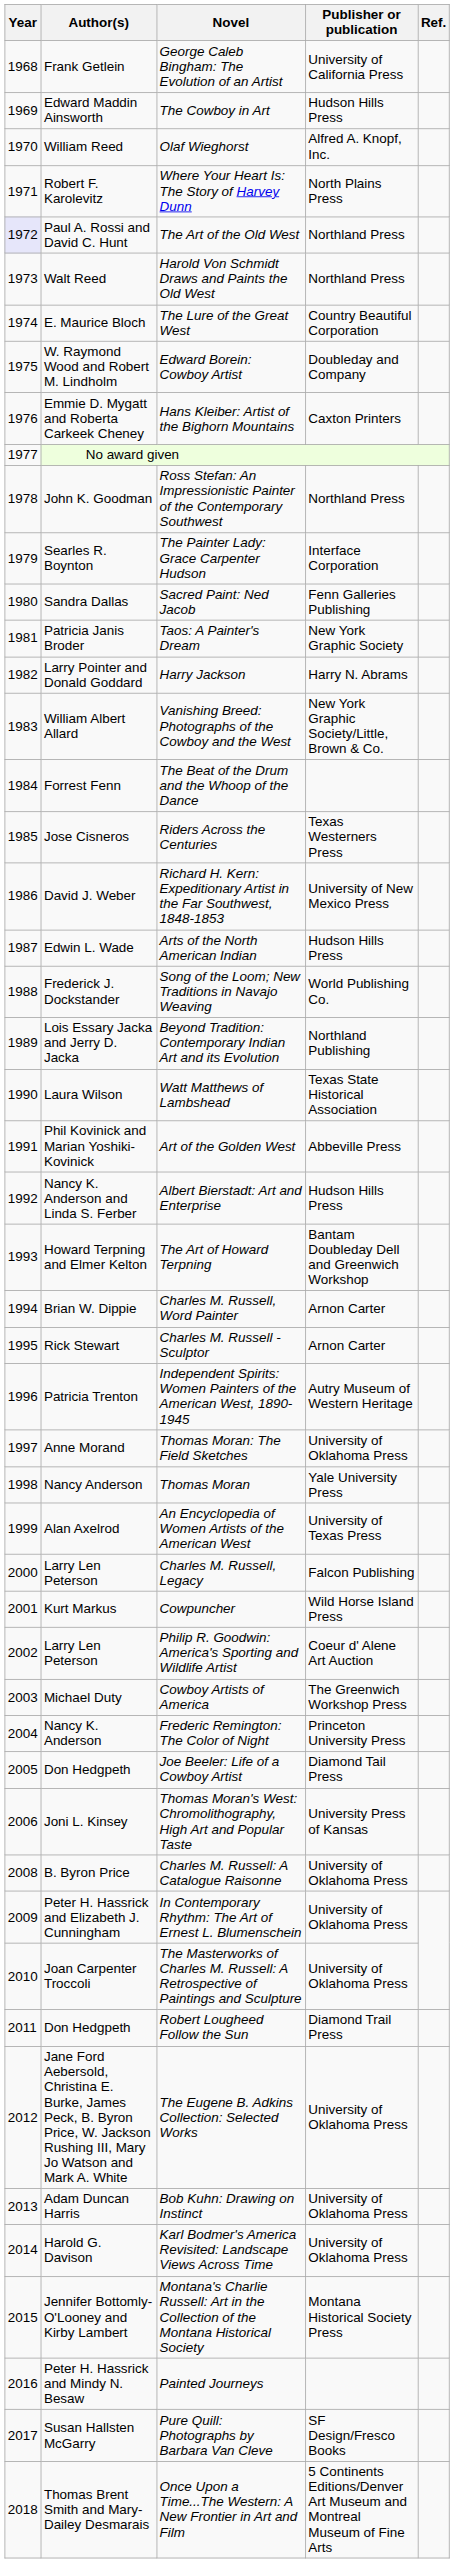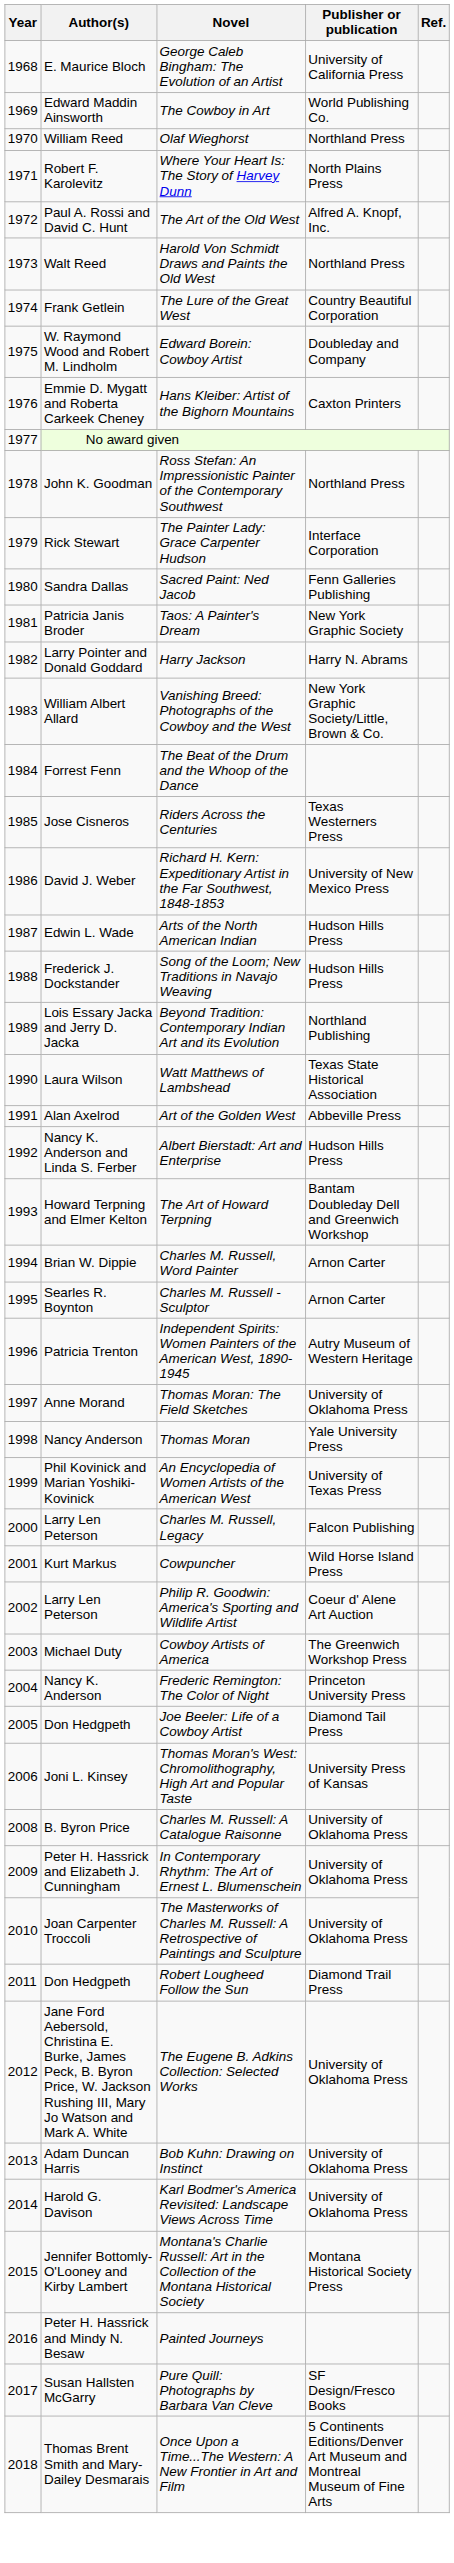George Caleb Bingham: The Evolution of an Artist | Author(s): Frank Getlein -> E. Maurice Bloch
The Cowboy in Art | Publisher or publication: Hudson Hills Press -> World Publishing Co.
Olaf Wieghorst | Publisher or publication: Alfred A. Knopf, Inc. -> Northland Press
The Art of the Old West | Year: lavender background -> no background
The Art of the Old West | Publisher or publication: Northland Press -> Alfred A. Knopf, Inc.
The Lure of the Great West | Author(s): E. Maurice Bloch -> Frank Getlein
The Painter Lady: Grace Carpenter Hudson | Author(s): Searles R. Boynton -> Rick Stewart
Song of the Loom; New Traditions in Navajo Weaving | Publisher or publication: World Publishing Co. -> Hudson Hills Press
Art of the Golden West | Author(s): Phil Kovinick and Marian Yoshiki-Kovinick -> Alan Axelrod
Charles M. Russell - Sculptor | Author(s): Rick Stewart -> Searles R. Boynton
An Encyclopedia of Women Artists of the American West | Author(s): Alan Axelrod -> Phil Kovinick and Marian Yoshiki-Kovinick
